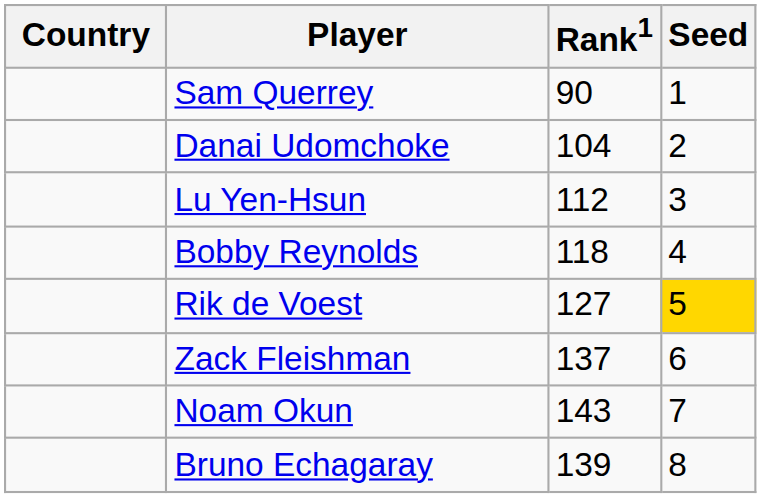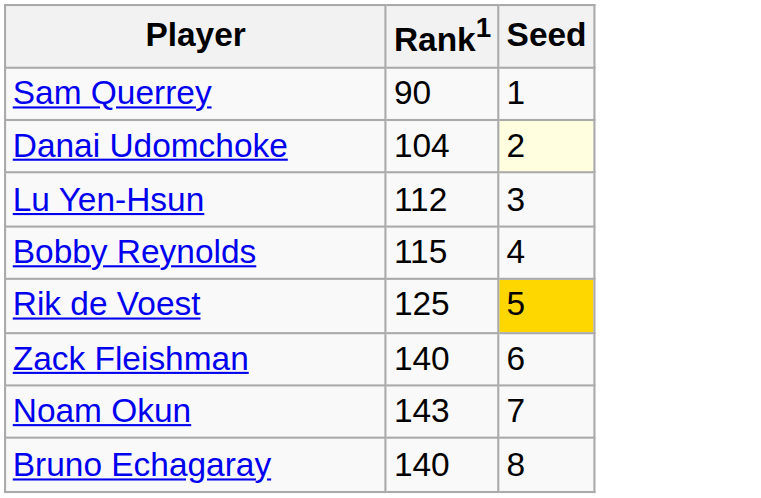- column: Country
Danai Udomchoke | Seed: no background -> lightyellow background
Bobby Reynolds | Rank1: 118 -> 115
Rik de Voest | Rank1: 127 -> 125
Zack Fleishman | Rank1: 137 -> 140
Bruno Echagaray | Rank1: 139 -> 140
